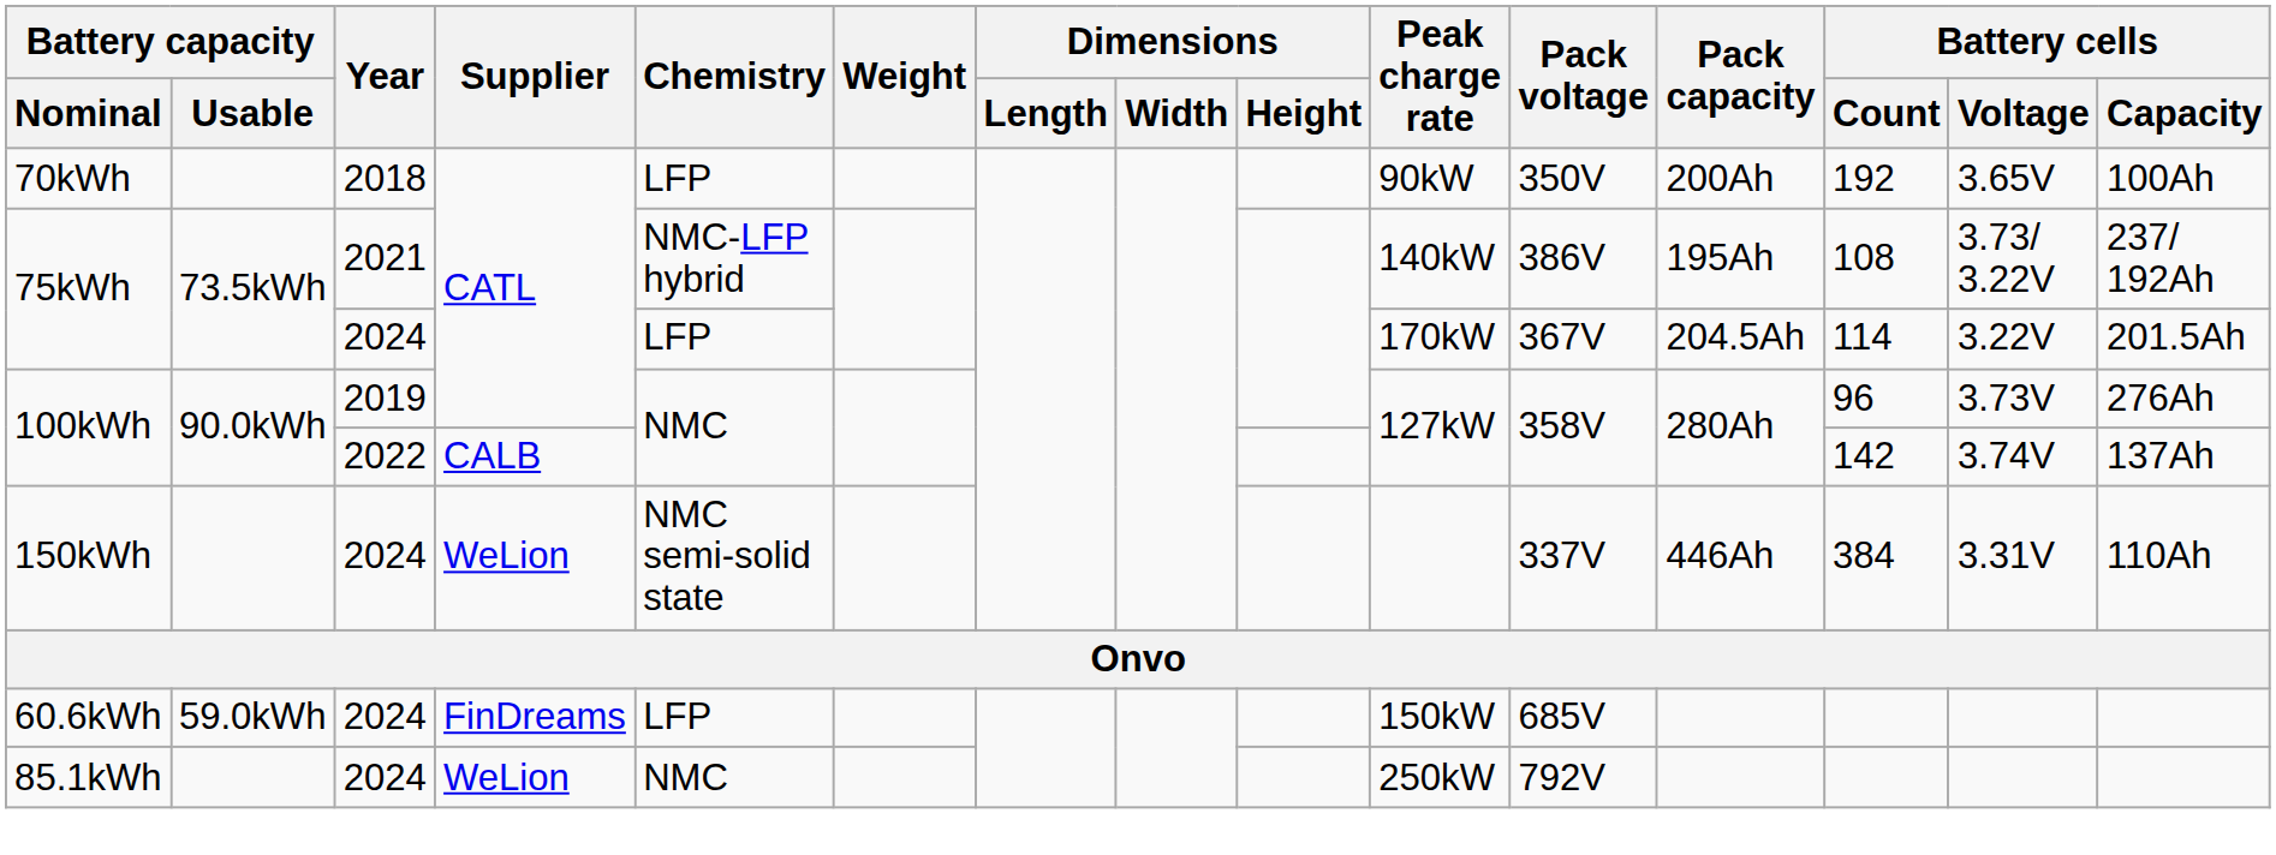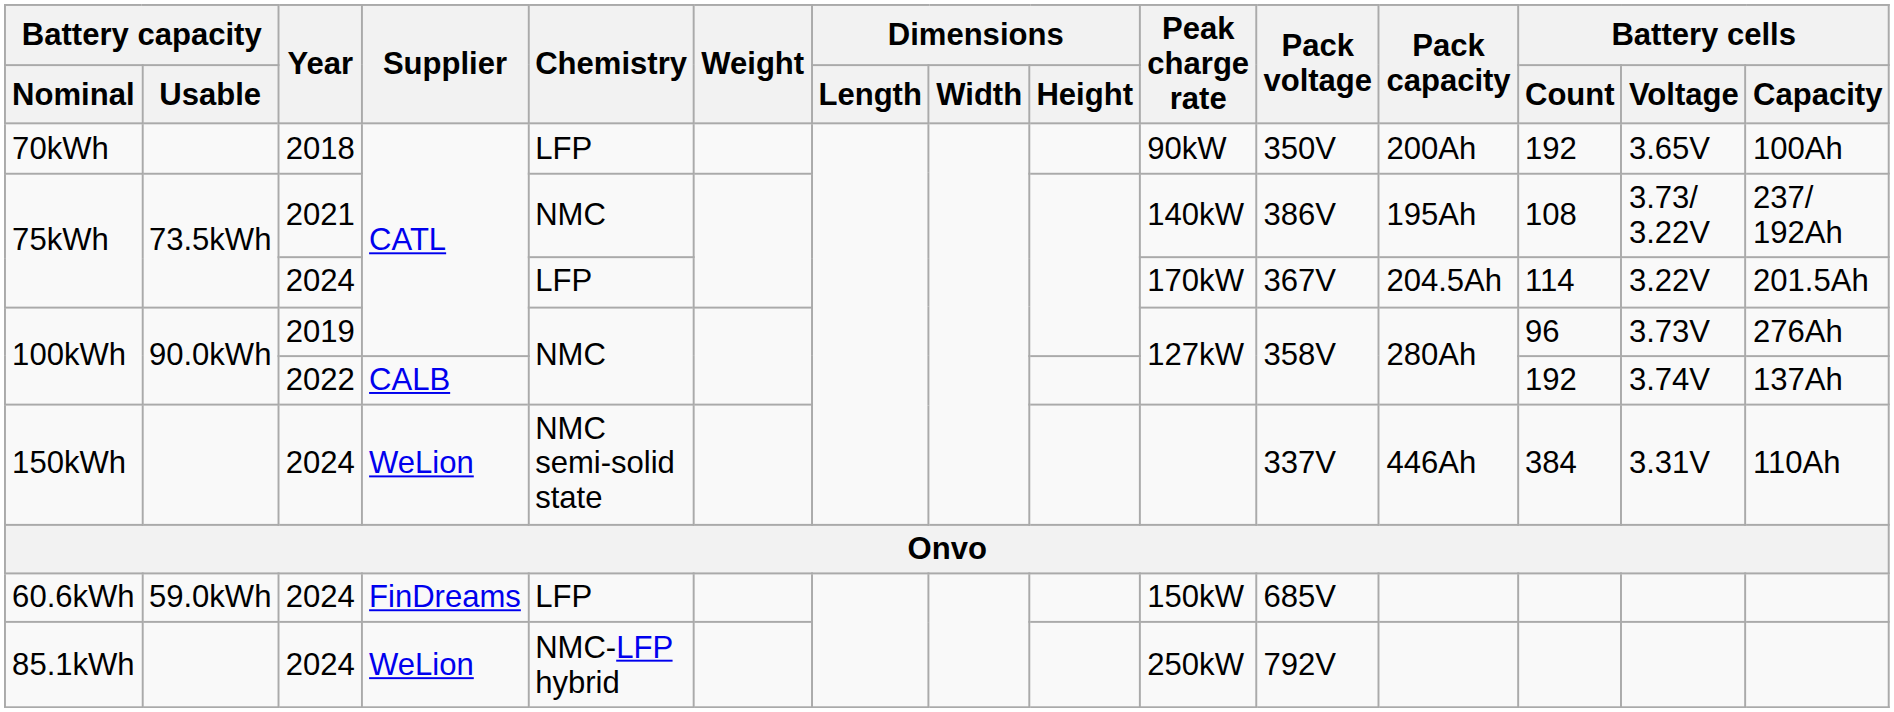75kWh / 2021 | Chemistry: NMC-LFP hybrid -> NMC
100kWh / 2022 | Battery cells / Count: 142 -> 192
85.1kWh | Chemistry: NMC -> NMC-LFP hybrid
